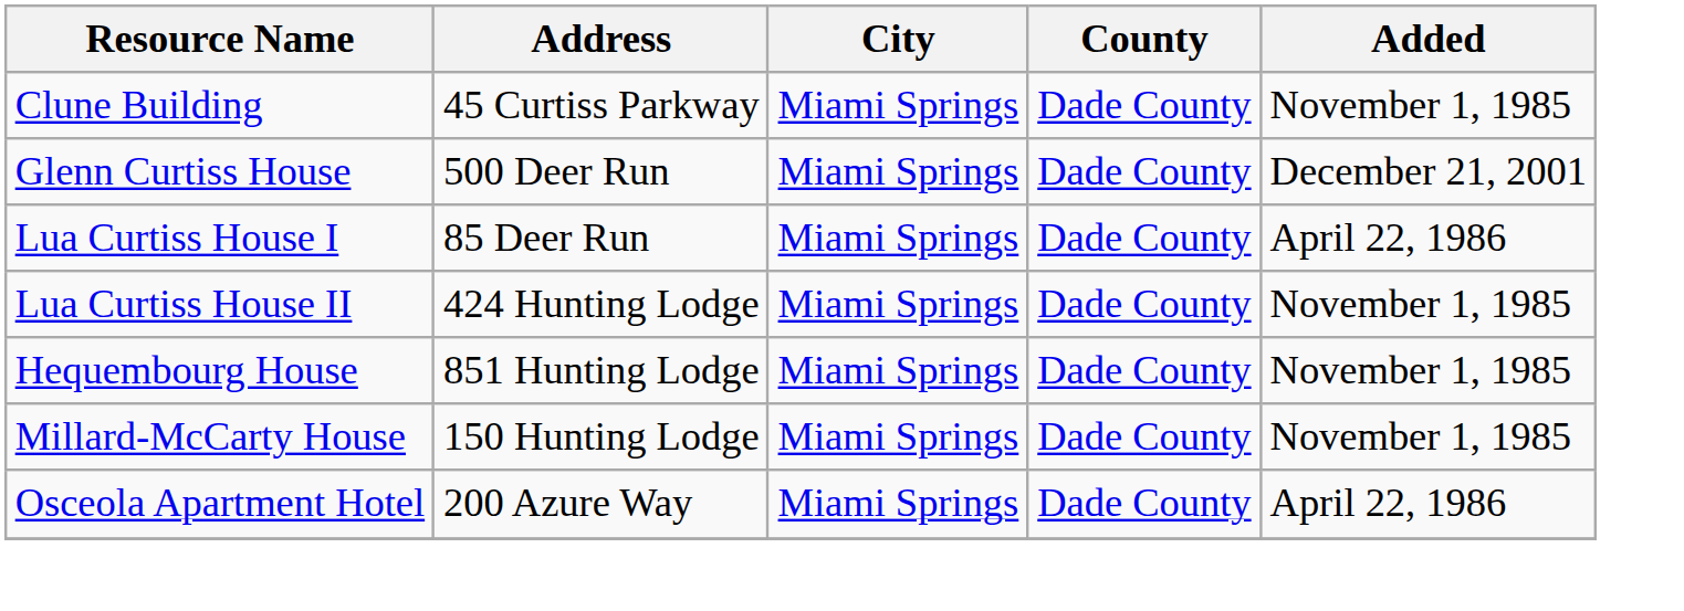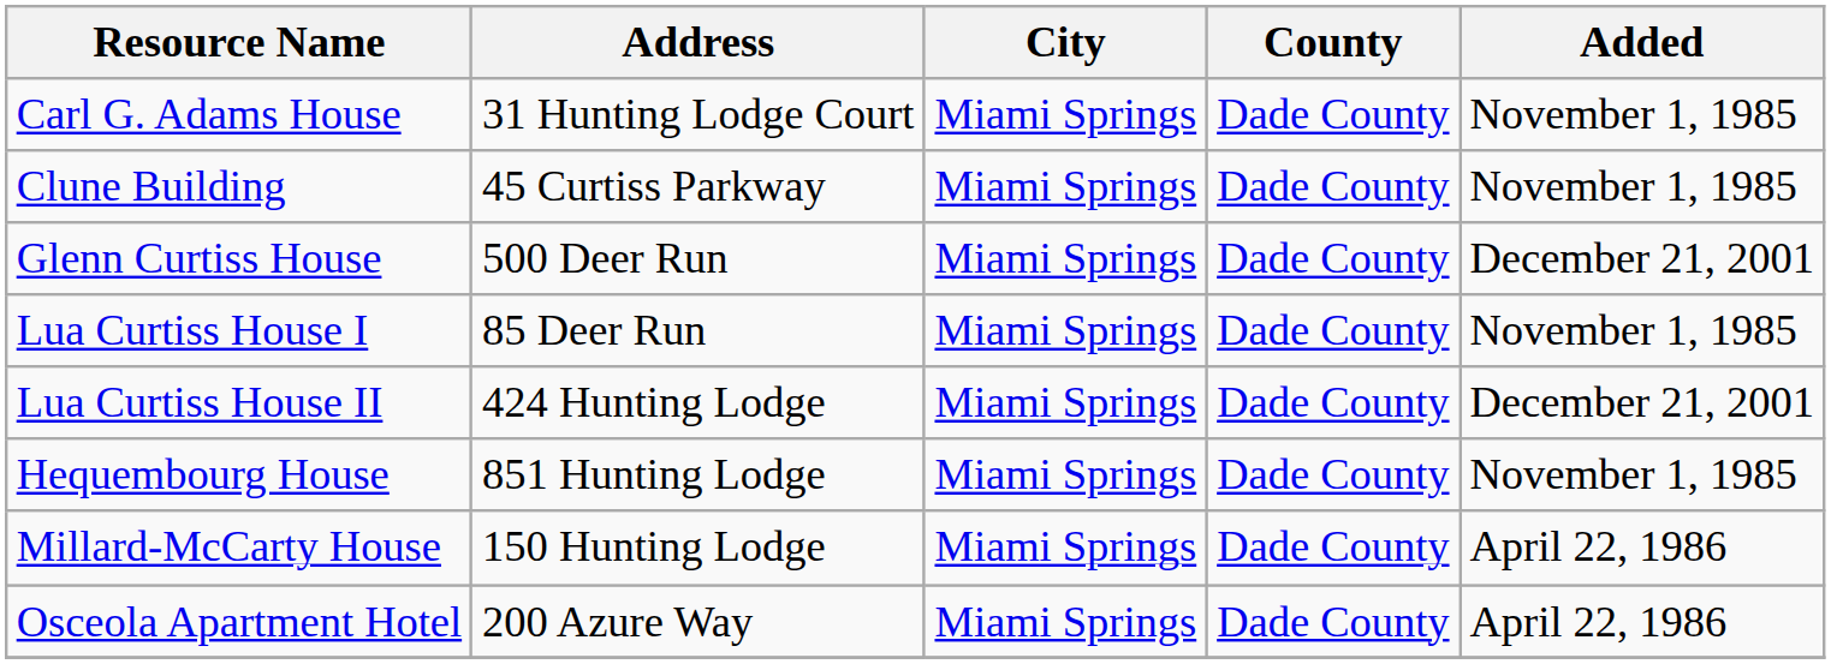+ row: Carl G. Adams House | 31 Hunting Lodge Court | Miami Springs | Dade County | November 1, 1985
Lua Curtiss House I | Added: April 22, 1986 -> November 1, 1985
Lua Curtiss House II | Added: November 1, 1985 -> December 21, 2001
Millard-McCarty House | Added: November 1, 1985 -> April 22, 1986
